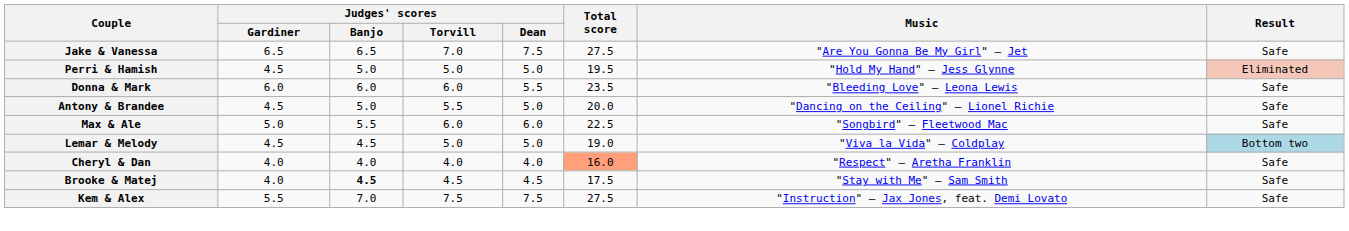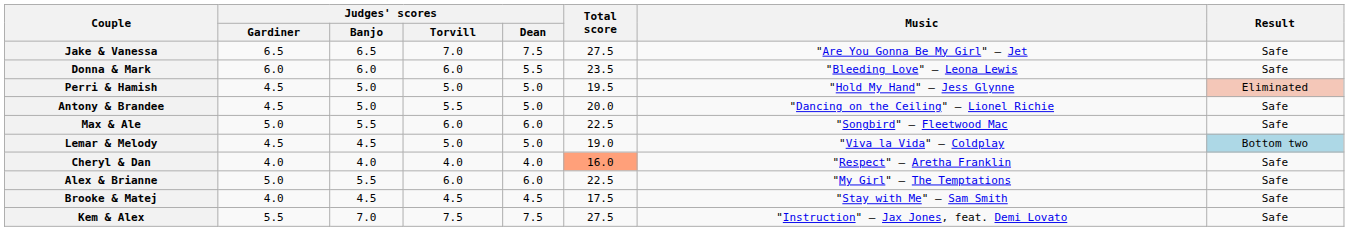rows swapped: Donna & Mark <-> Perri & Hamish
+ row: Alex & Brianne | 5.0 | 5.5 | 6.0 | 6.0 | 22.5 | "My Girl" — The Temptations | Safe
Brooke & Matej | Judges' scores / Banjo: bold -> normal
